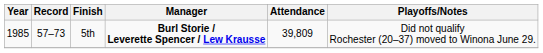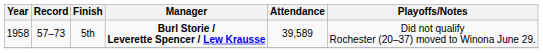5th | Year: 1985 -> 1958
5th | Attendance: 39,809 -> 39,589
